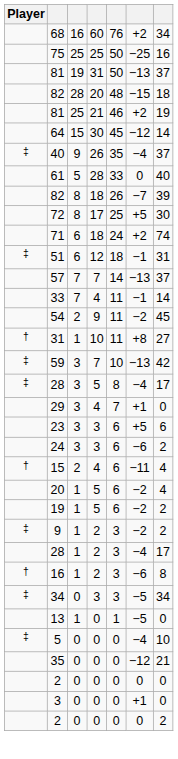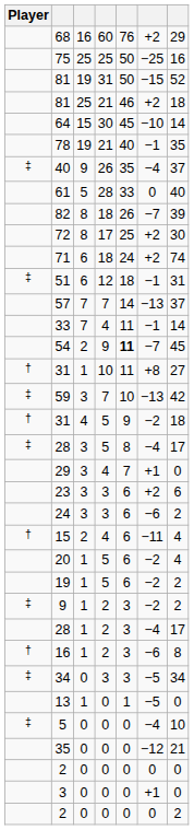68 | column 7: 34 -> 29
81 / 31 | column 6: −13 -> −15
81 / 31 | column 7: 37 -> 52
- row: 82 | 28 | 20 | 48 | −15 | 18
81 / 21 | column 7: 19 -> 18
64 | column 6: −12 -> −10
+ row: 78 | 19 | 21 | 40 | −1 | 35
72 | column 6: +5 -> +2
54 | column 5: normal -> bold
54 | column 6: −2 -> −7
+ row: † | 31 | 4 | 5 | 9 | −2 | 18
23 | column 6: +5 -> +2
